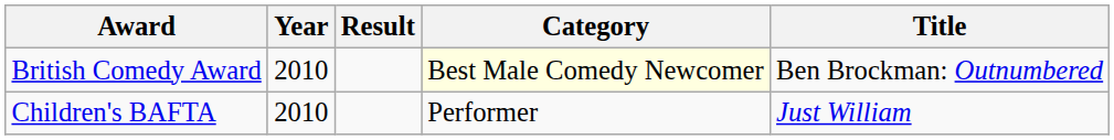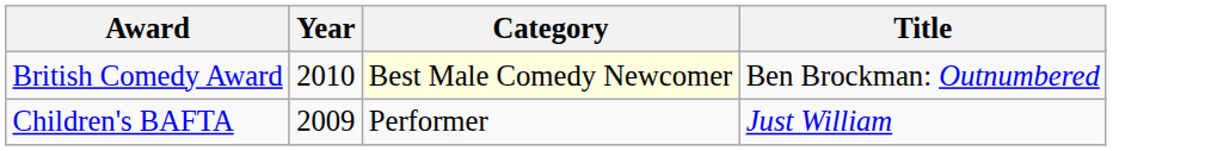- column: Result
Children's BAFTA | Year: 2010 -> 2009
